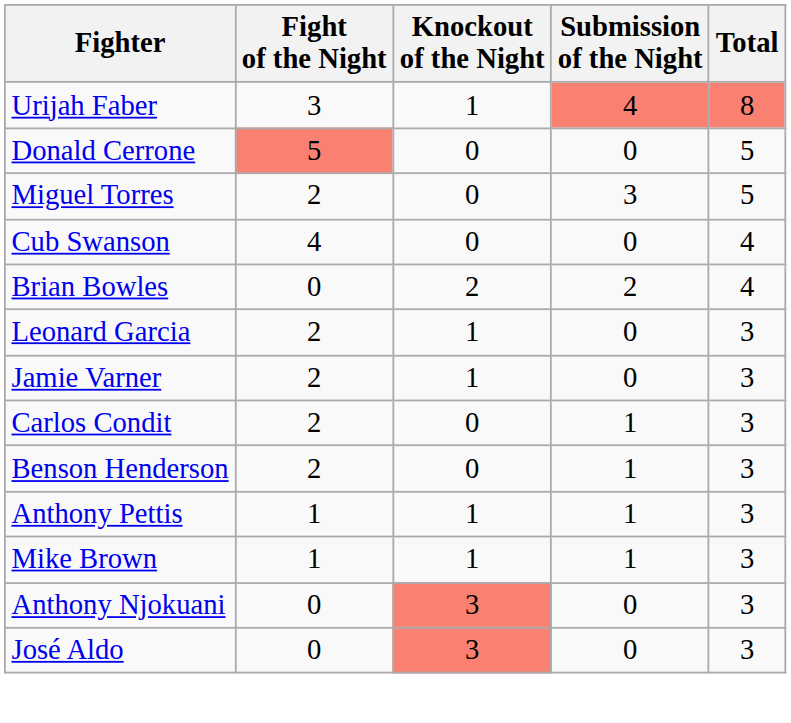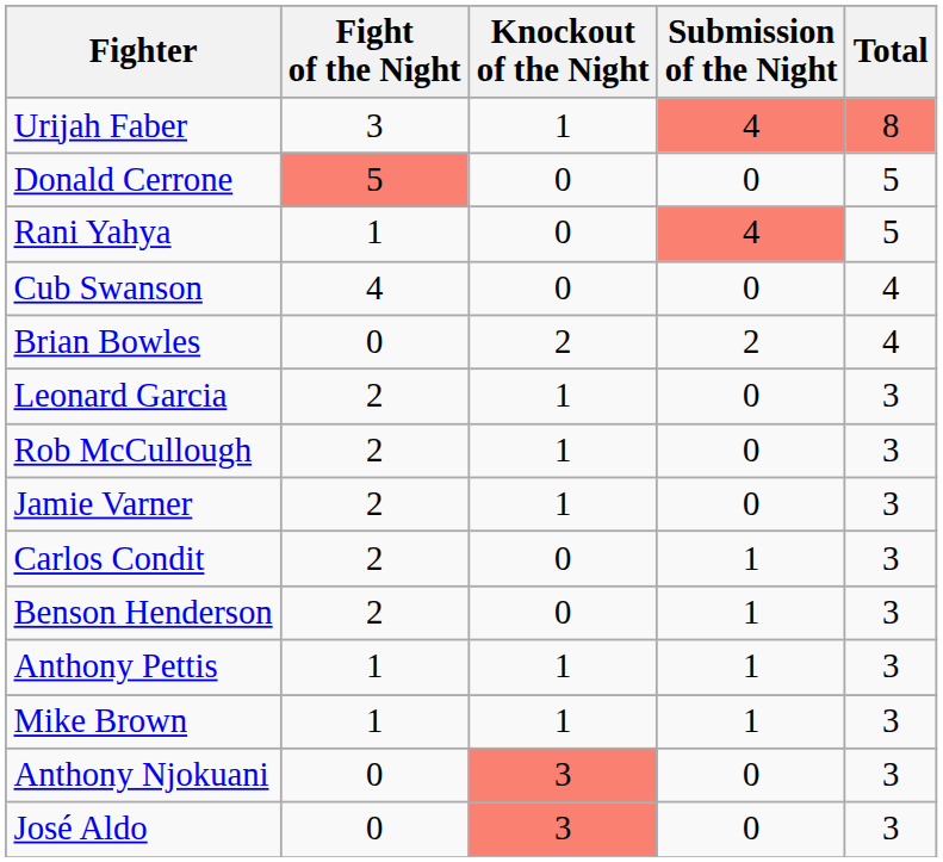- row: Miguel Torres | 2 | 0 | 3 | 5
+ row: Rani Yahya | 1 | 0 | 4 | 5
+ row: Rob McCullough | 2 | 1 | 0 | 3
